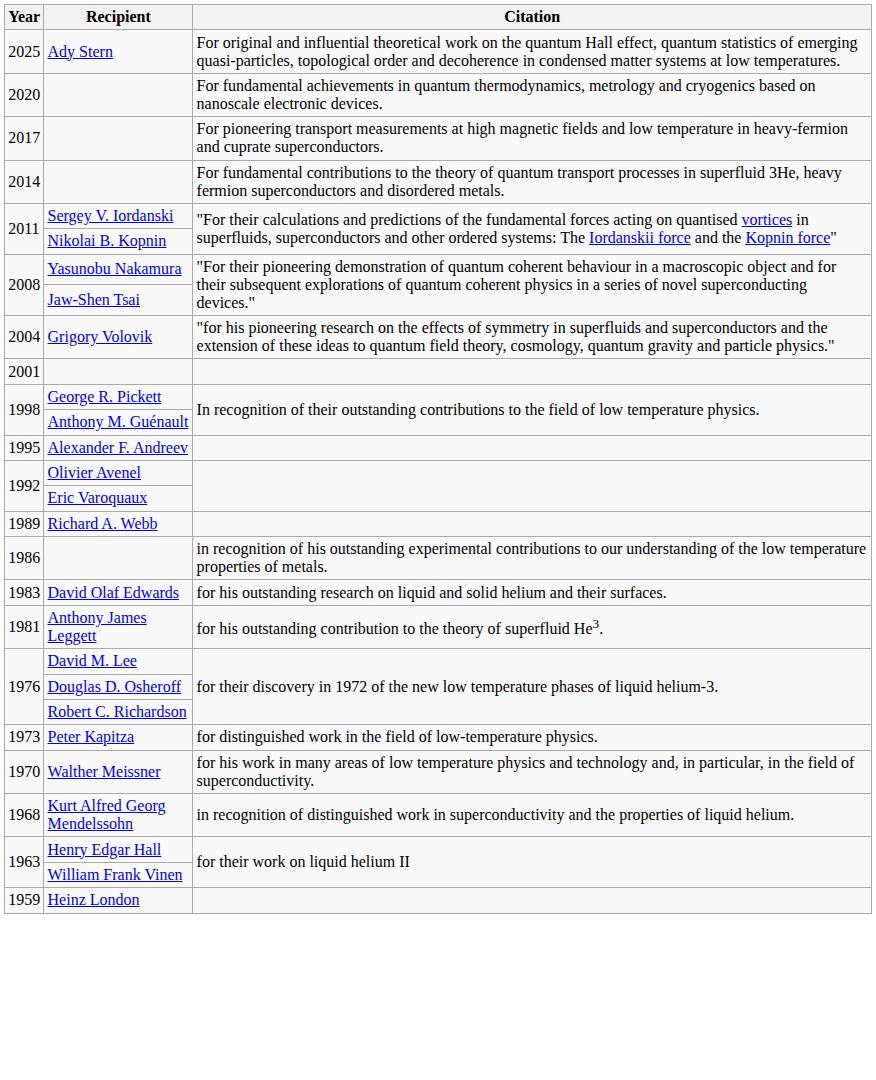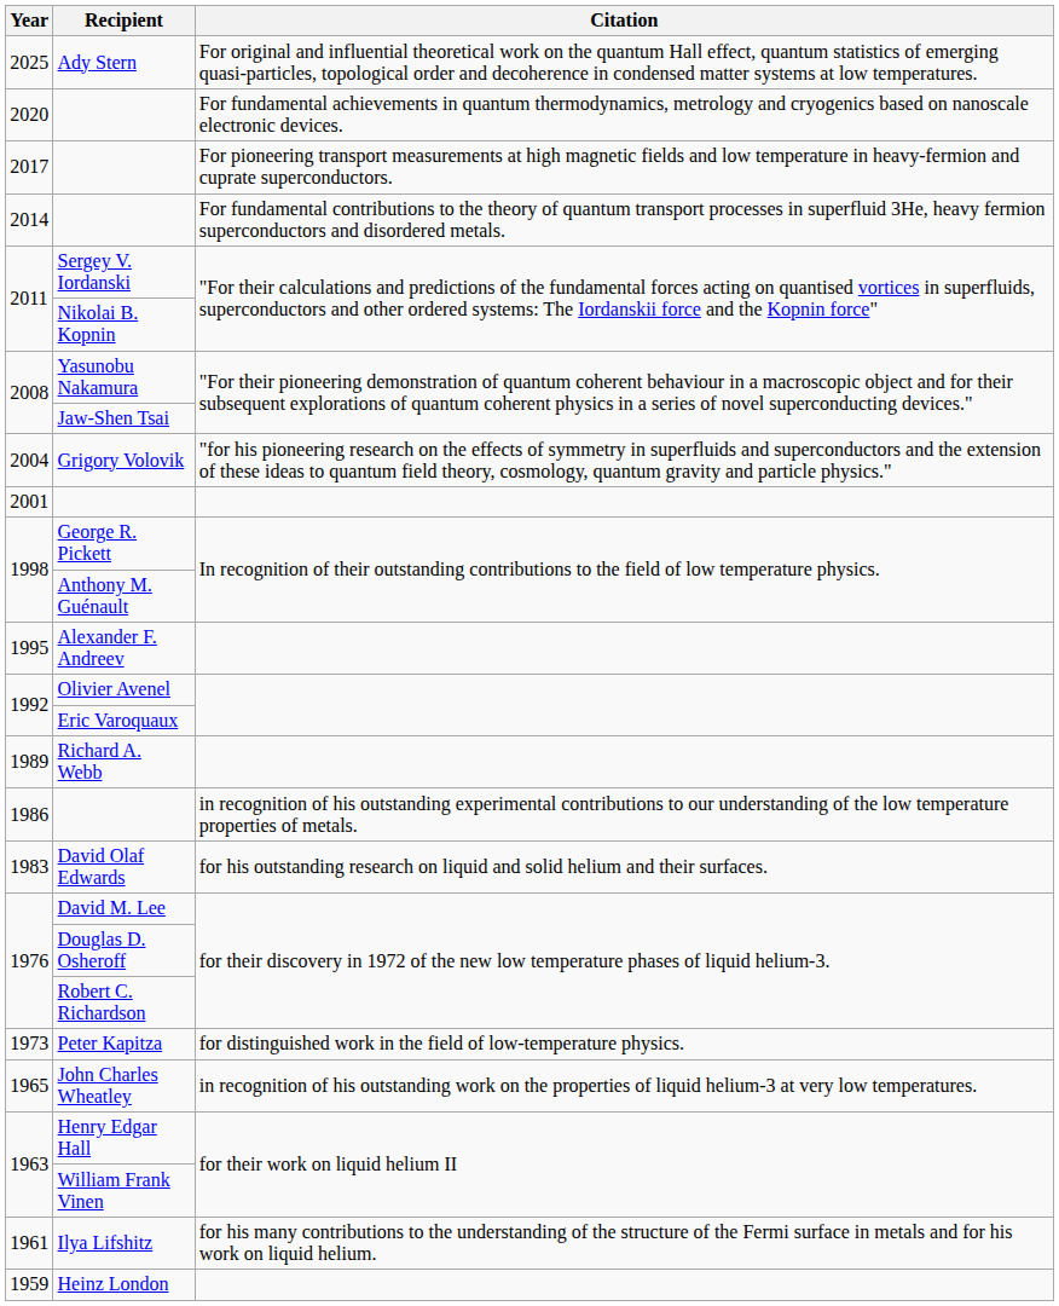- row: 1981 | Anthony James Leggett | for his outstanding contribution to the theory of superfluid He3.
- row: 1970 | Walther Meissner | for his work in many areas of low temperature physics and technology and, in particular, in the field of superconductivity.
- row: 1968 | Kurt Alfred Georg Mendelssohn | in recognition of distinguished work in superconductivity and the properties of liquid helium.
+ row: 1965 | John Charles Wheatley | in recognition of his outstanding work on the properties of liquid helium-3 at very low temperatures.
+ row: 1961 | Ilya Lifshitz | for his many contributions to the understanding of the structure of the Fermi surface in metals and for his work on liquid helium.
